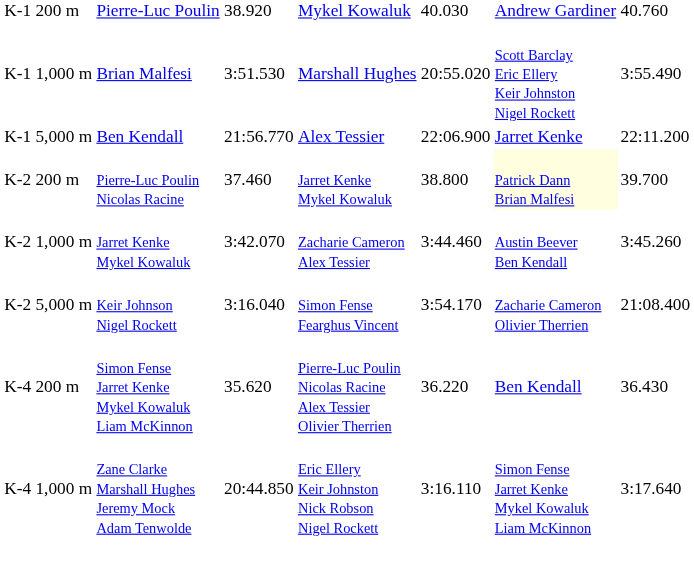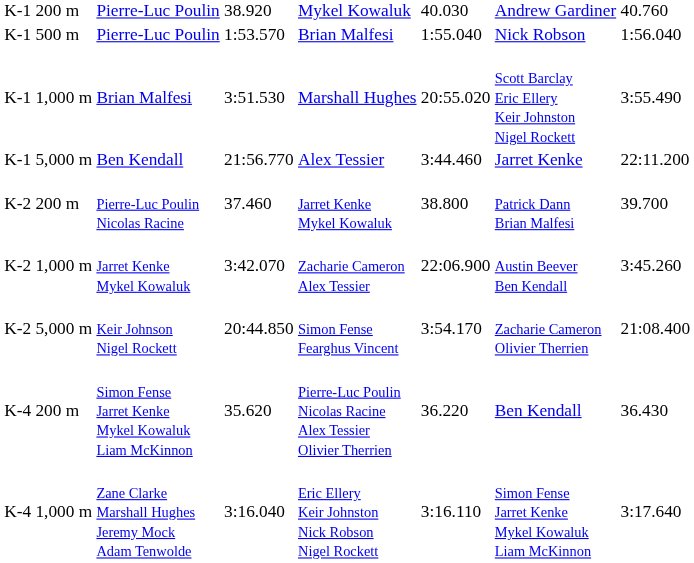+ row: K-1 500 m | Pierre-Luc Poulin | 1:53.570 | Brian Malfesi | 1:55.040 | Nick Robson | 1:56.040
K-1 5,000 m | column 5: 22:06.900 -> 3:44.460
K-2 200 m | column 6: lightyellow background -> no background
K-2 1,000 m | column 5: 3:44.460 -> 22:06.900
K-2 5,000 m | column 3: 3:16.040 -> 20:44.850
K-4 1,000 m | column 3: 20:44.850 -> 3:16.040
